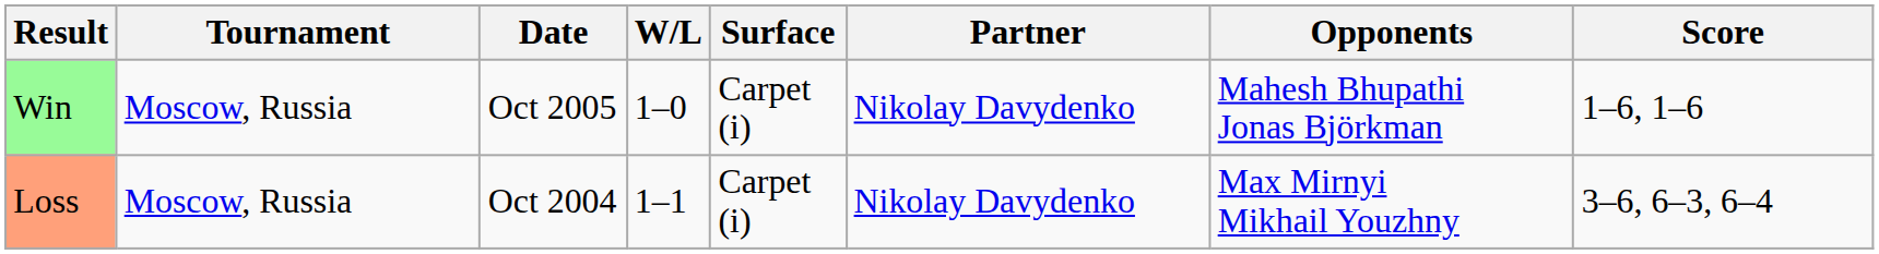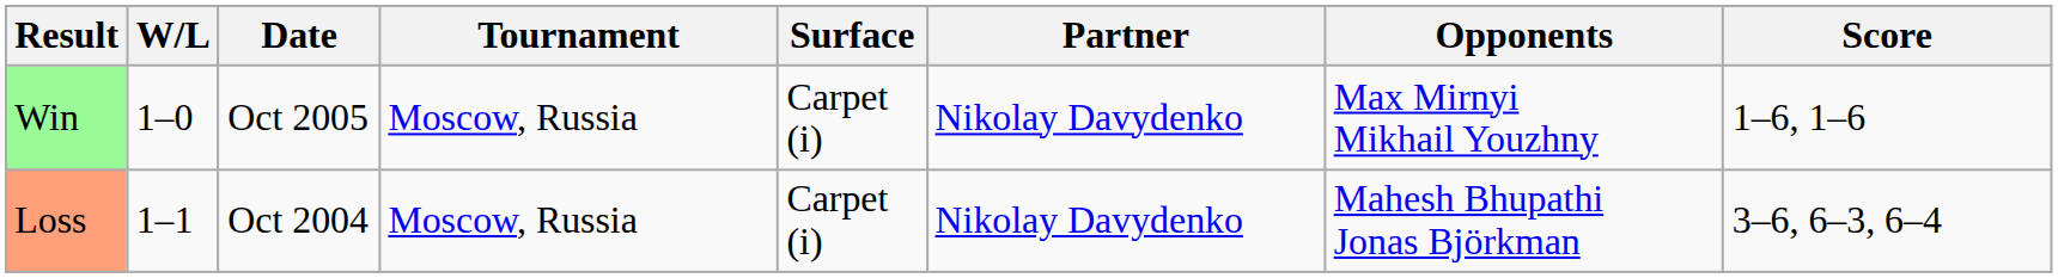columns swapped: W/L <-> Tournament
Win | Opponents: Mahesh Bhupathi Jonas Björkman -> Max Mirnyi Mikhail Youzhny
Loss | Opponents: Max Mirnyi Mikhail Youzhny -> Mahesh Bhupathi Jonas Björkman
